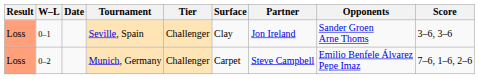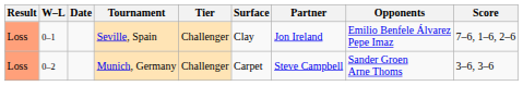Seville, Spain | Opponents: Sander Groen Arne Thoms -> Emilio Benfele Álvarez Pepe Imaz
Seville, Spain | Score: 3–6, 3–6 -> 7–6, 1–6, 2–6
Munich, Germany | Opponents: Emilio Benfele Álvarez Pepe Imaz -> Sander Groen Arne Thoms
Munich, Germany | Score: 7–6, 1–6, 2–6 -> 3–6, 3–6
